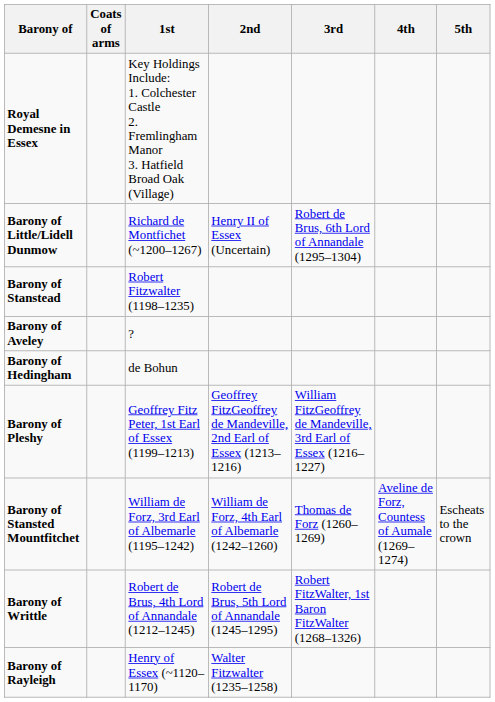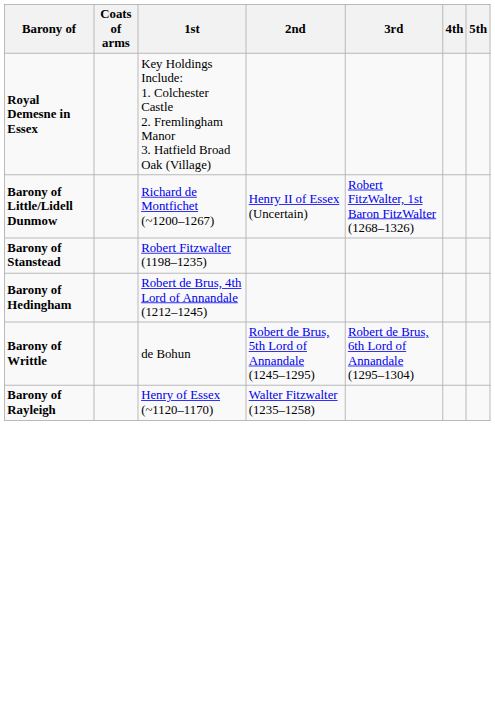Barony of Little/Lidell Dunmow | 3rd: Robert de Brus, 6th Lord of Annandale (1295–1304) -> Robert FitzWalter, 1st Baron FitzWalter (1268–1326)
- row: Barony of Aveley | ?
Barony of Hedingham | 1st: de Bohun -> Robert de Brus, 4th Lord of Annandale (1212–1245)
- row: Barony of Pleshy | Geoffrey Fitz Peter, 1st Earl of Essex (1199–1213) | Geoffrey FitzGeoffrey de Mandeville, 2nd Earl of Essex (1213–1216) | William FitzGeoffrey de Mandeville, 3rd Earl of Essex (1216–1227)
- row: Barony of Stansted Mountfitchet | William de Forz, 3rd Earl of Albemarle (1195–1242) | William de Forz, 4th Earl of Albemarle (1242–1260) | Thomas de Forz (1260–1269) | Aveline de Forz, Countess of Aumale (1269–1274) | Escheats to the crown
Barony of Writtle | 1st: Robert de Brus, 4th Lord of Annandale (1212–1245) -> de Bohun
Barony of Writtle | 3rd: Robert FitzWalter, 1st Baron FitzWalter (1268–1326) -> Robert de Brus, 6th Lord of Annandale (1295–1304)
